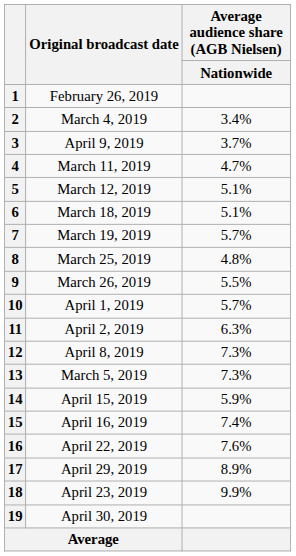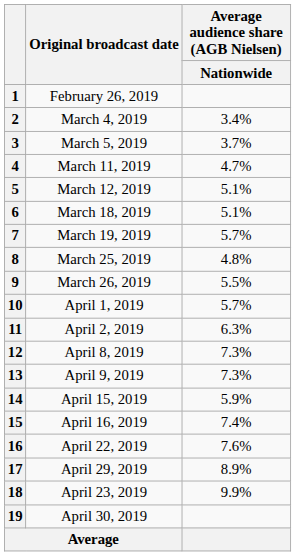3 | Original broadcast date: April 9, 2019 -> March 5, 2019
13 | Original broadcast date: March 5, 2019 -> April 9, 2019
